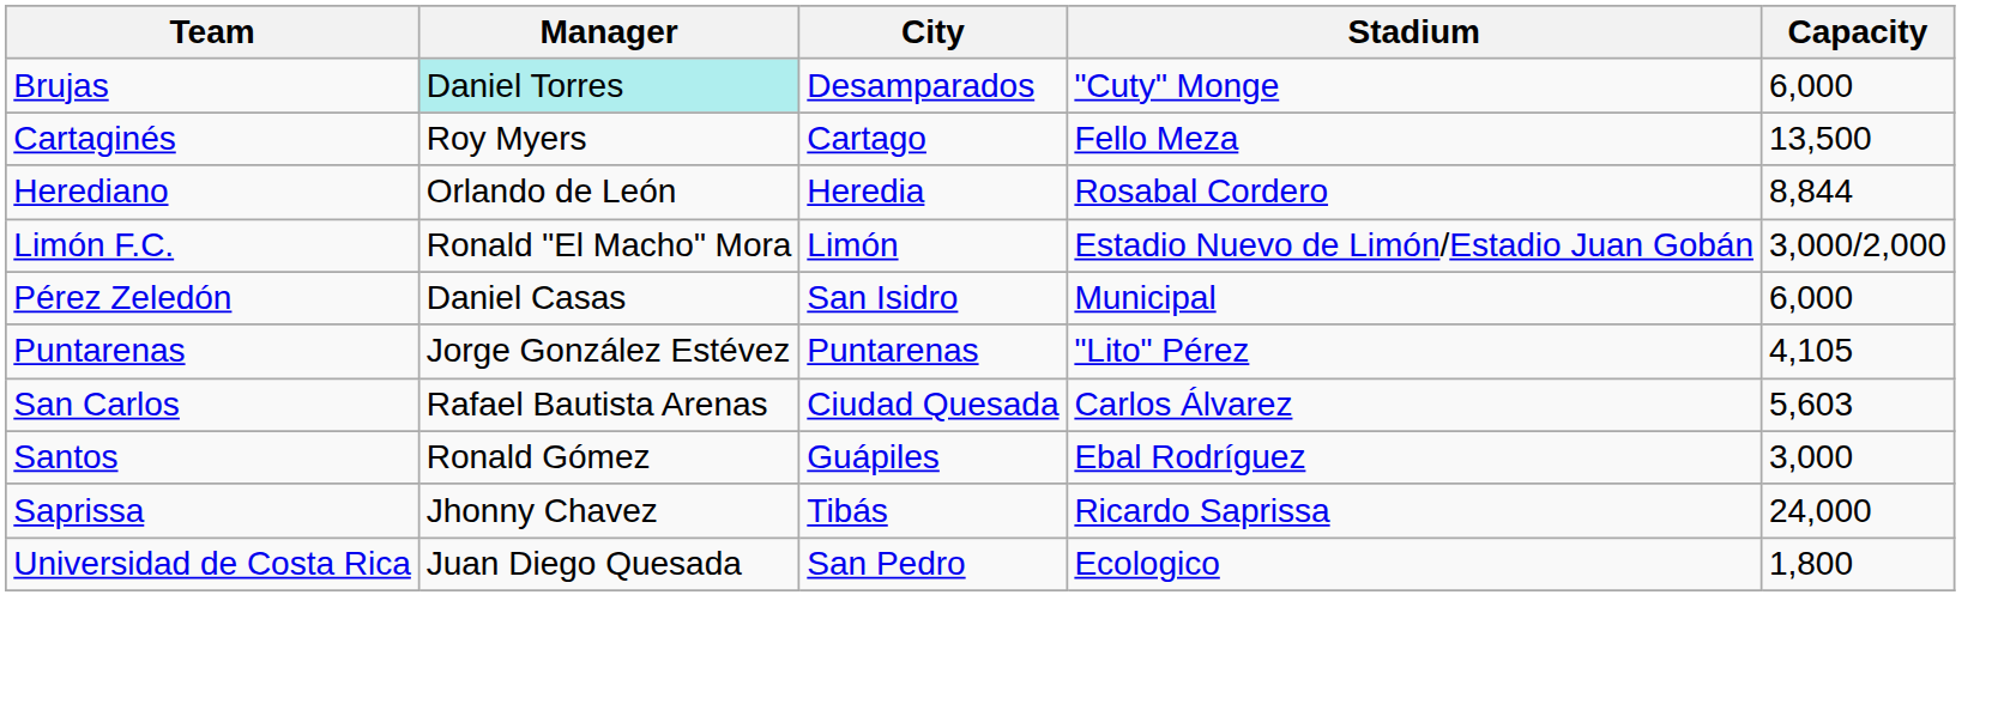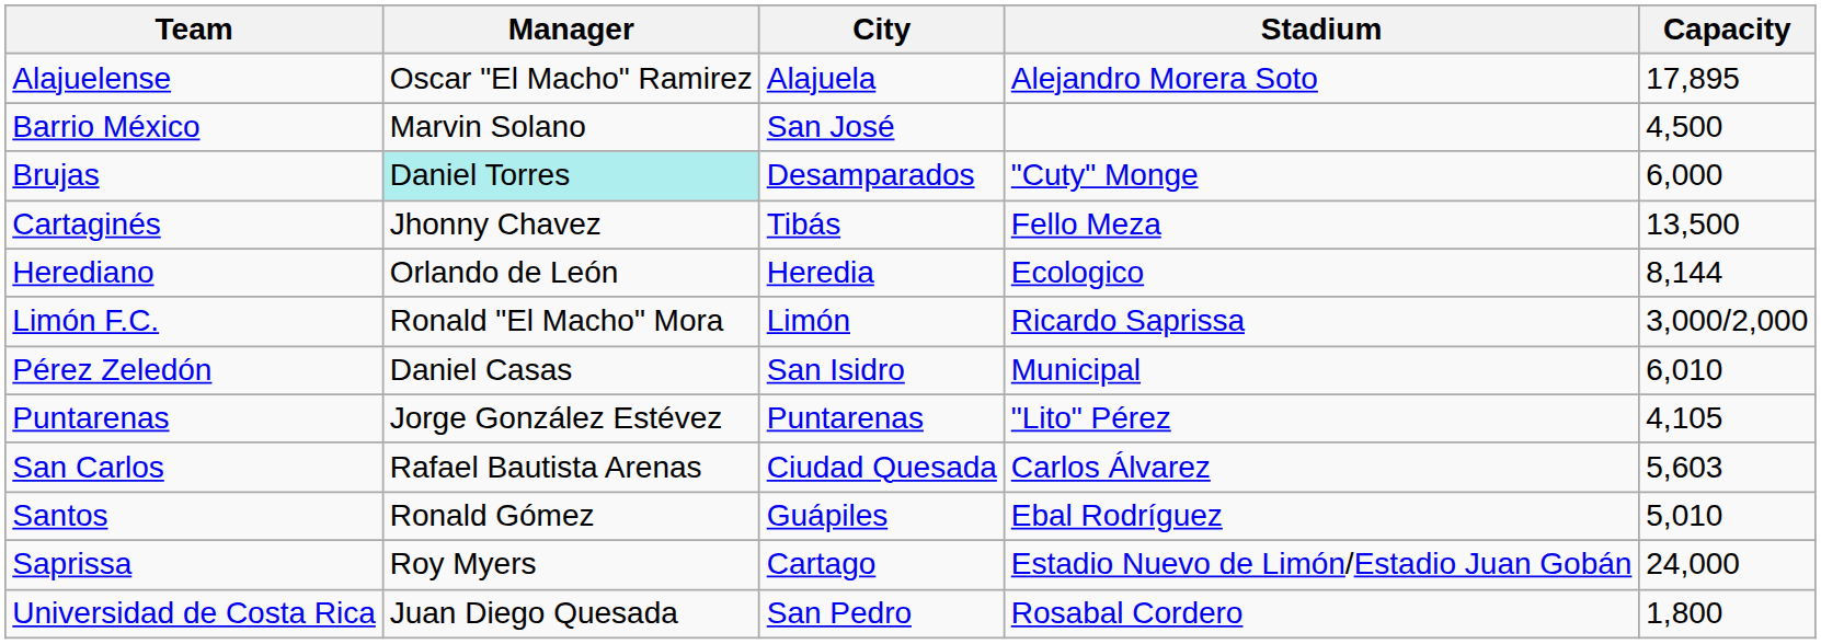+ row: Alajuelense | Oscar "El Macho" Ramirez | Alajuela | Alejandro Morera Soto | 17,895
+ row: Barrio México | Marvin Solano | San José | 4,500
Cartaginés | Manager: Roy Myers -> Jhonny Chavez
Cartaginés | City: Cartago -> Tibás
Herediano | Stadium: Rosabal Cordero -> Ecologico
Herediano | Capacity: 8,844 -> 8,144
Limón F.C. | Stadium: Estadio Nuevo de Limón/Estadio Juan Gobán -> Ricardo Saprissa
Pérez Zeledón | Capacity: 6,000 -> 6,010
Santos | Capacity: 3,000 -> 5,010
Saprissa | Manager: Jhonny Chavez -> Roy Myers
Saprissa | City: Tibás -> Cartago
Saprissa | Stadium: Ricardo Saprissa -> Estadio Nuevo de Limón/Estadio Juan Gobán
Universidad de Costa Rica | Stadium: Ecologico -> Rosabal Cordero
